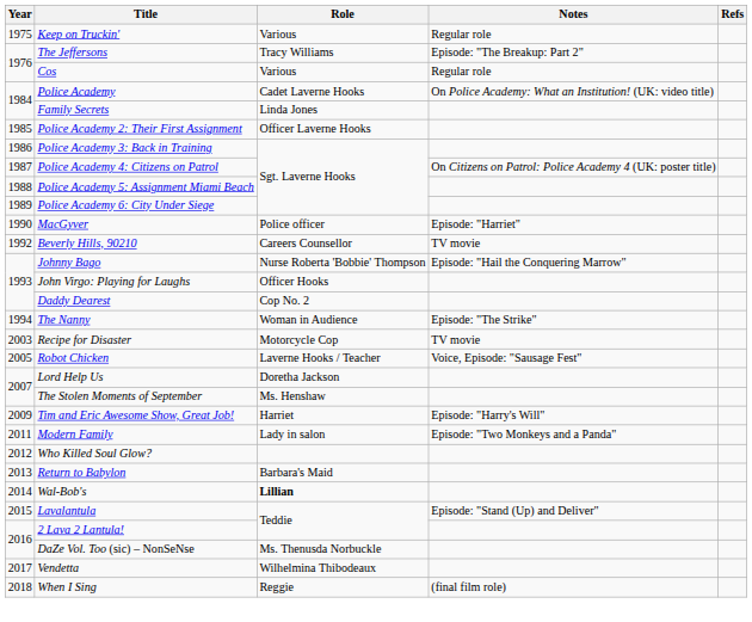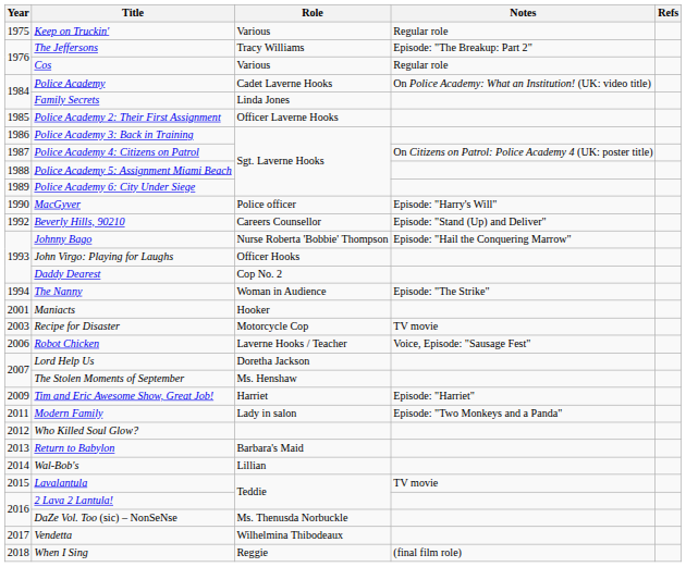MacGyver | Notes: Episode: "Harriet" -> Episode: "Harry's Will"
Beverly Hills, 90210 | Notes: TV movie -> Episode: "Stand (Up) and Deliver"
+ row: 2001 | Maniacts | Hooker
Robot Chicken | Year: 2005 -> 2006
Tim and Eric Awesome Show, Great Job! | Notes: Episode: "Harry's Will" -> Episode: "Harriet"
Wal-Bob's | Role: bold -> normal
Lavalantula | Notes: Episode: "Stand (Up) and Deliver" -> TV movie
